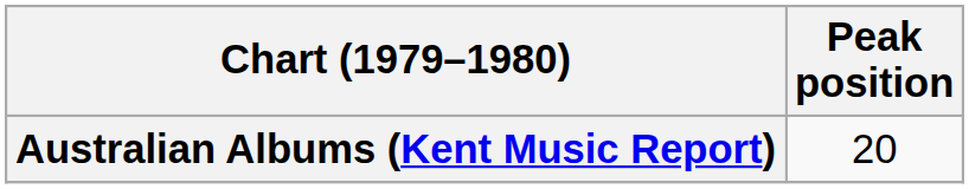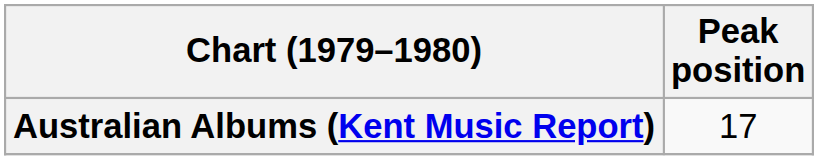Australian Albums (Kent Music Report) | Peak position: 20 -> 17
